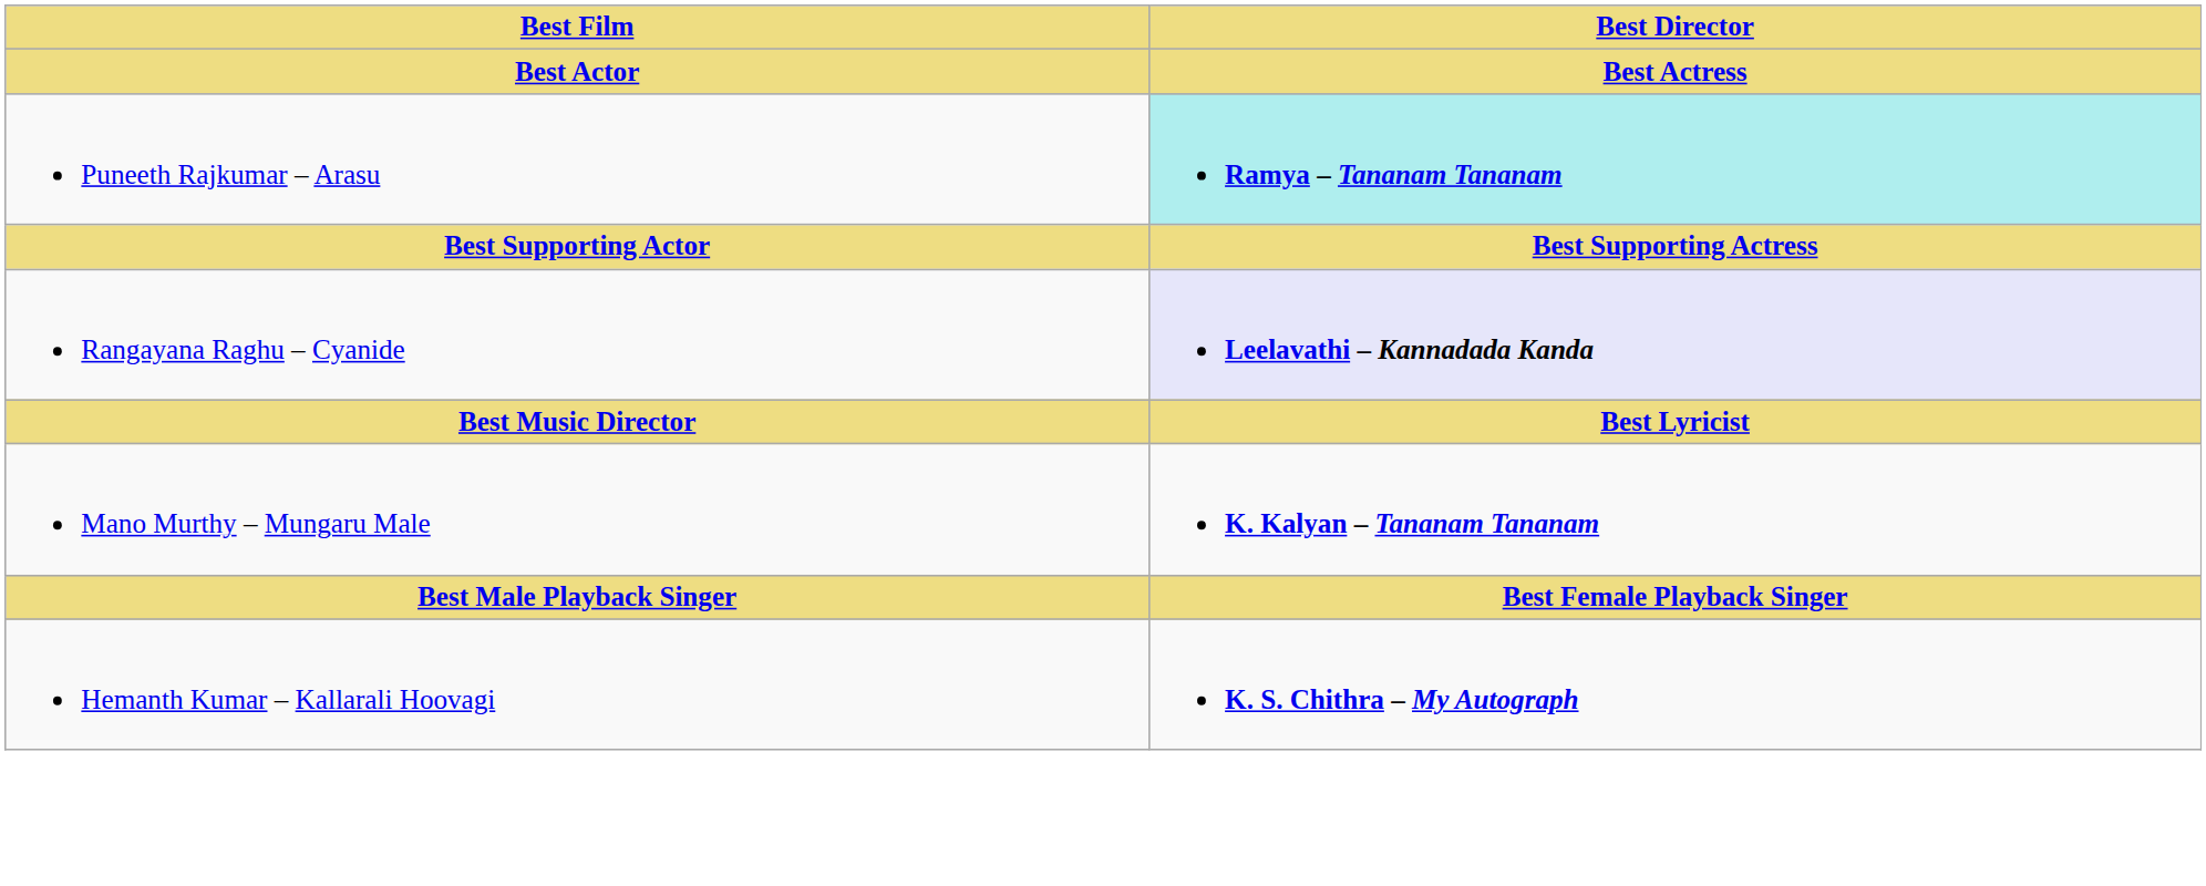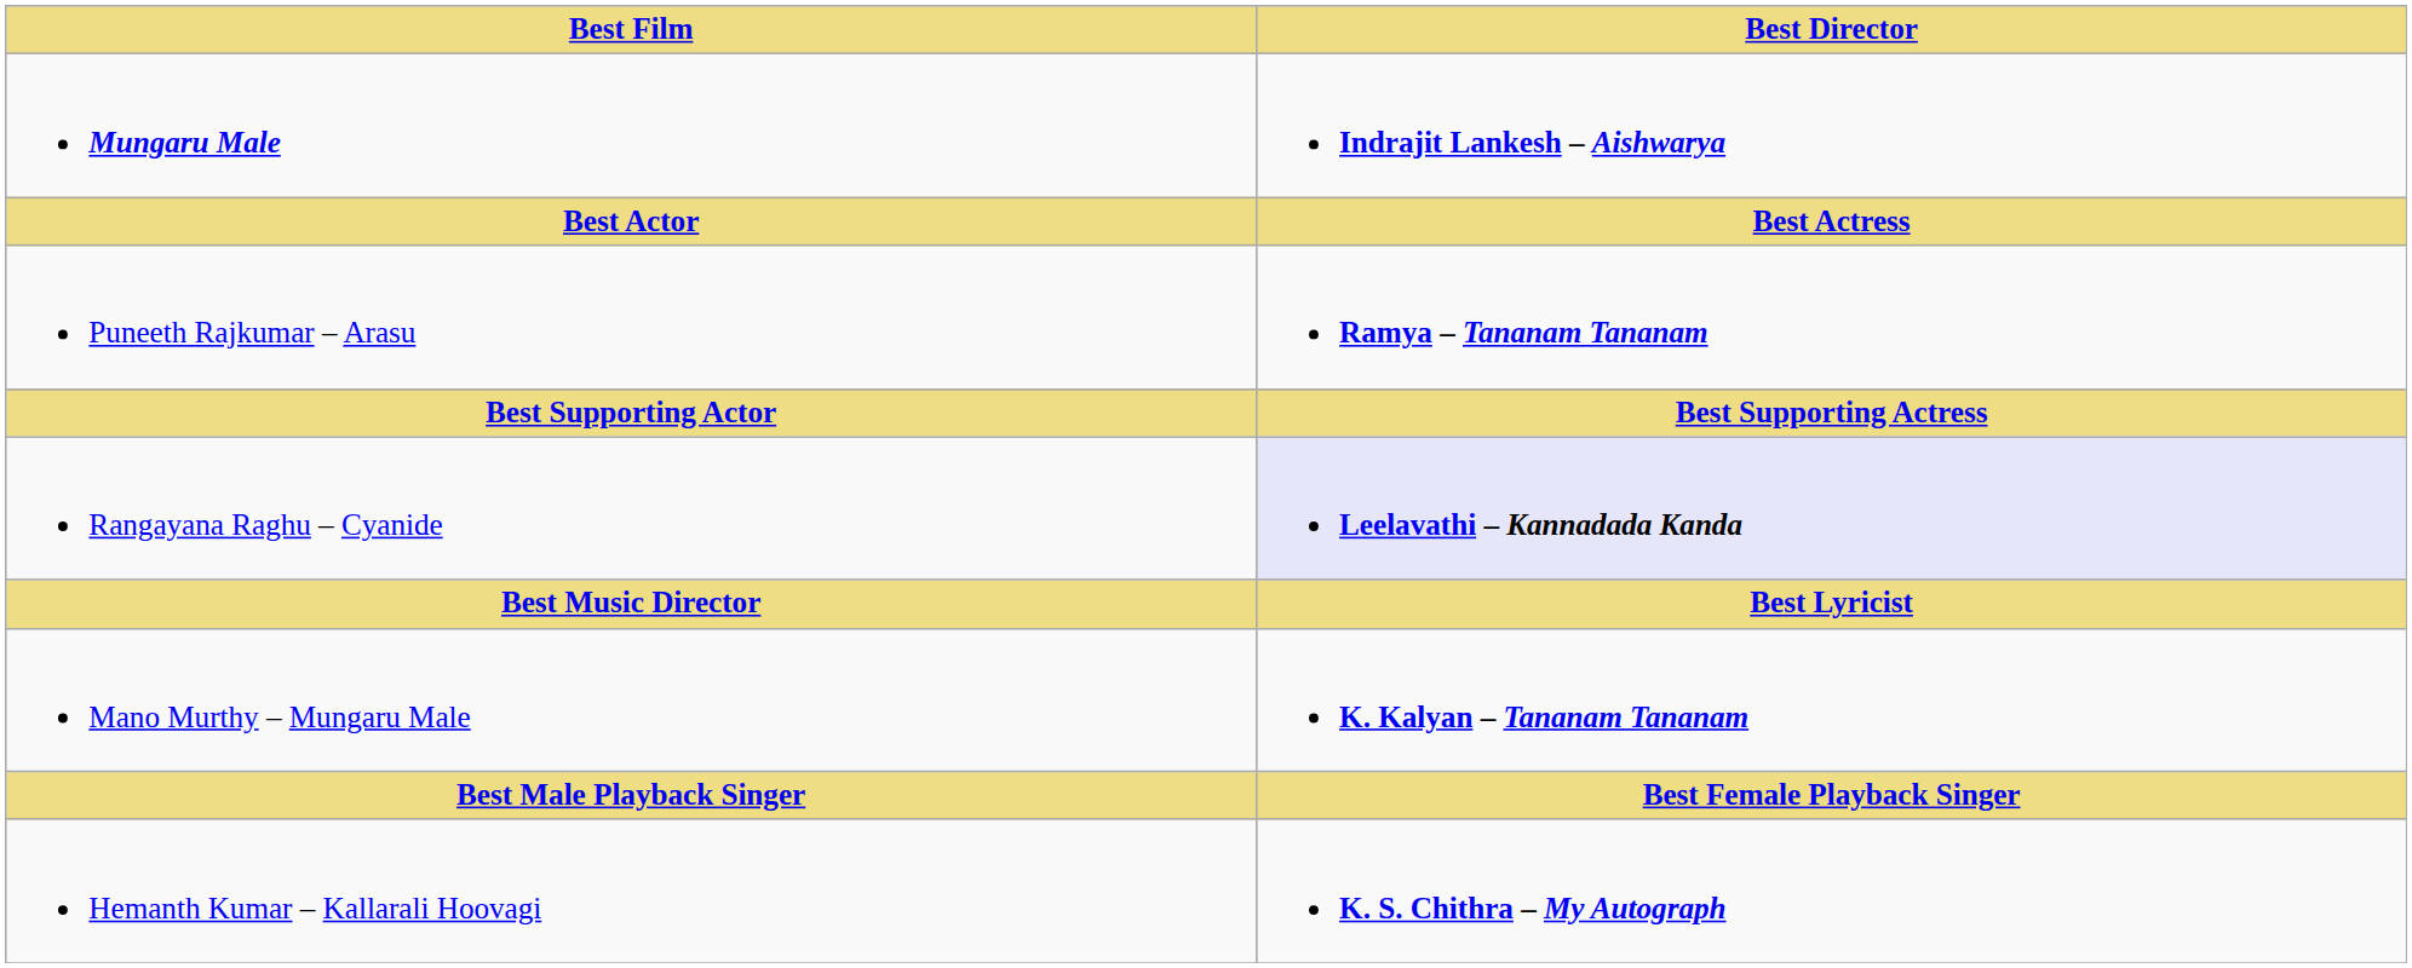+ row: Mungaru Male | Indrajit Lankesh – Aishwarya
Puneeth Rajkumar – Arasu | Best Director: paleturquoise background -> no background
